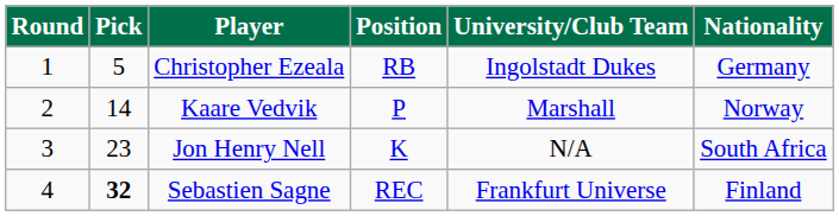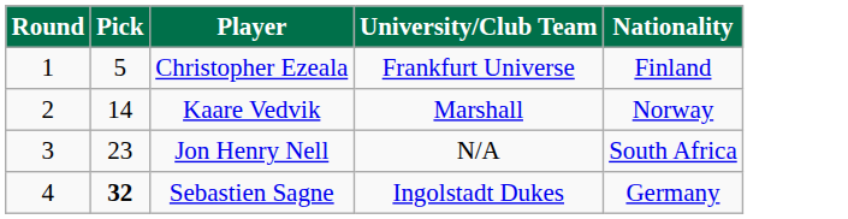- column: Position | RB | P | K | REC
Christopher Ezeala | University/Club Team: Ingolstadt Dukes -> Frankfurt Universe
Christopher Ezeala | Nationality: Germany -> Finland
Sebastien Sagne | University/Club Team: Frankfurt Universe -> Ingolstadt Dukes
Sebastien Sagne | Nationality: Finland -> Germany
